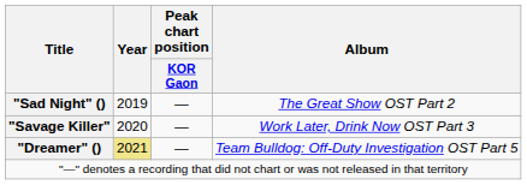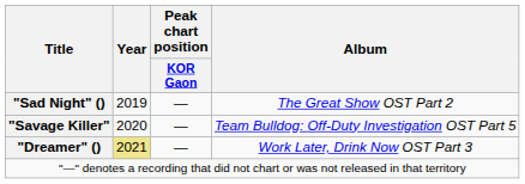"Savage Killer" | Album: Work Later, Drink Now OST Part 3 -> Team Bulldog: Off-Duty Investigation OST Part 5
"Dreamer" () | Album: Team Bulldog: Off-Duty Investigation OST Part 5 -> Work Later, Drink Now OST Part 3
